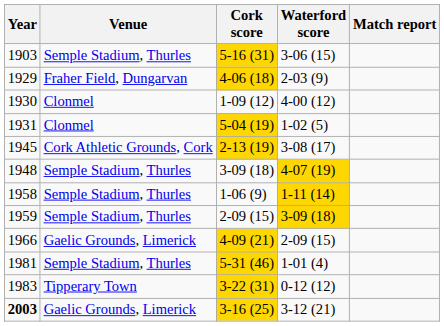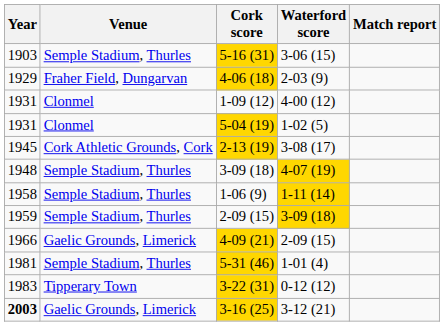1-09 (12) | Year: 1930 -> 1931
